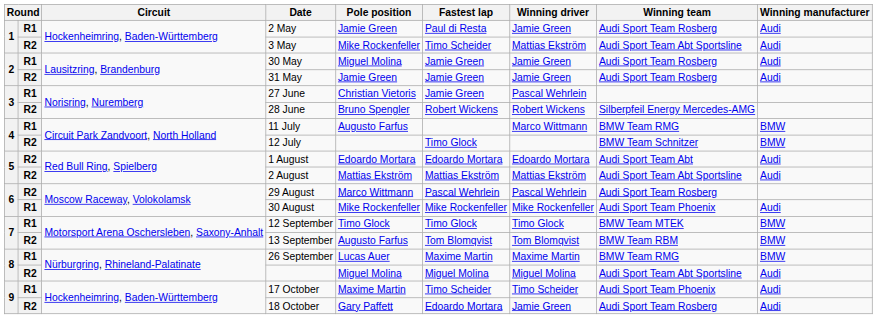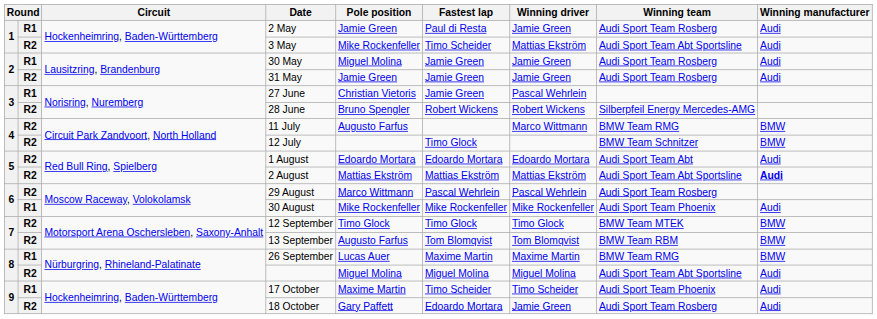11 July | column 2: R1 -> R2
2 August | Winning manufacturer: normal -> bold
12 September | column 2: R1 -> R2
